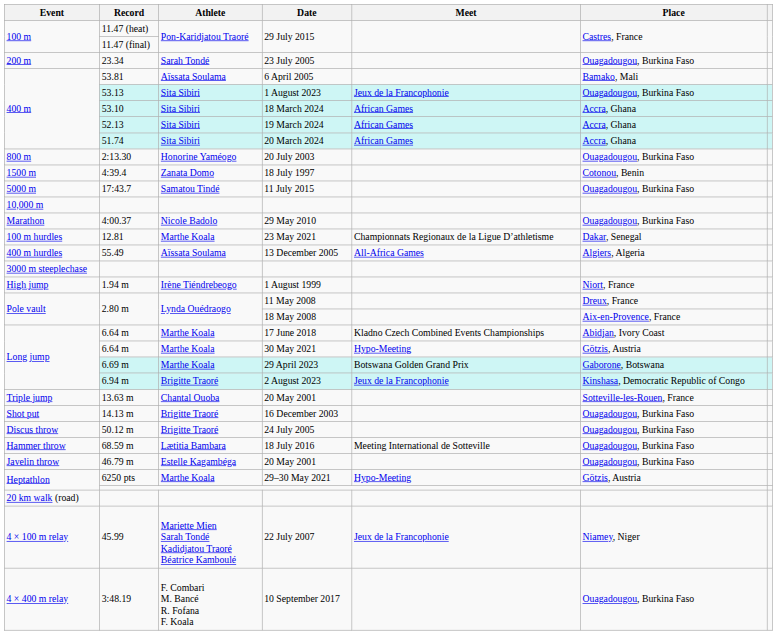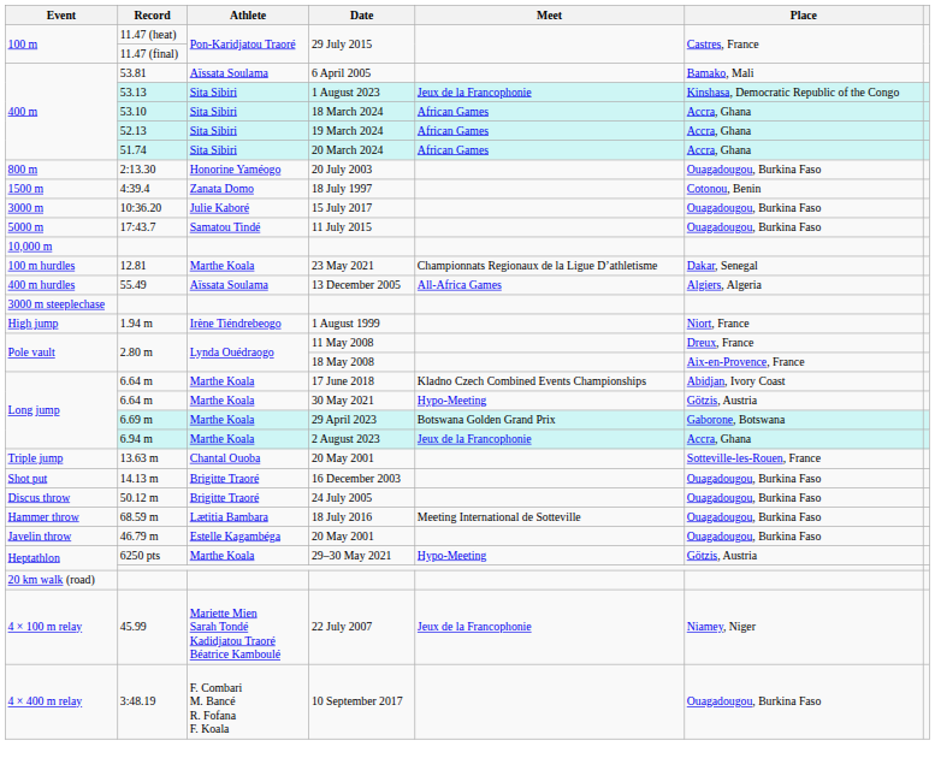- row: 200 m | 23.34 | Sarah Tondé | 23 July 2005 | Ouagadougou, Burkina Faso
53.13 | Place: Ouagadougou, Burkina Faso -> Kinshasa, Democratic Republic of the Congo
+ row: 3000 m | 10:36.20 | Julie Kaboré | 15 July 2017 | Ouagadougou, Burkina Faso
- row: Marathon | 4:00.37 | Nicole Badolo | 29 May 2010 | Ouagadougou, Burkina Faso
6.94 m | Athlete: Brigitte Traoré -> Marthe Koala
6.94 m | Place: Kinshasa, Democratic Republic of Congo -> Accra, Ghana
